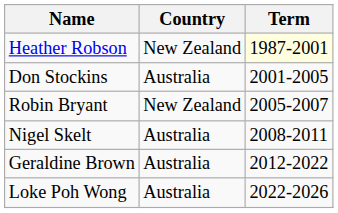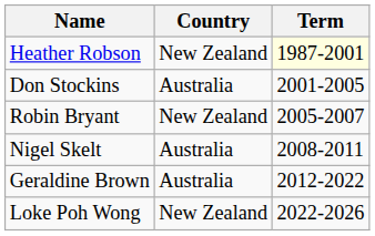Loke Poh Wong | Country: Australia -> New Zealand
